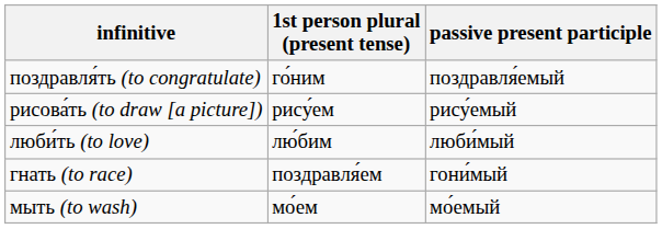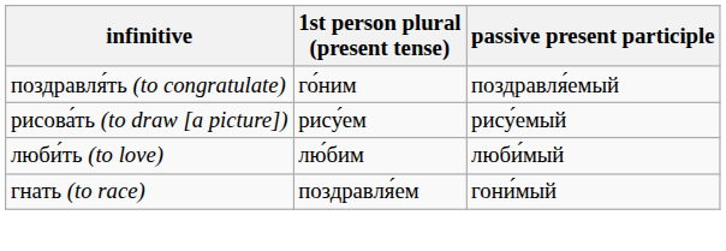- row: мыть (to wash) | мо́ем | мо́емый
